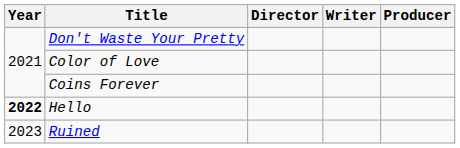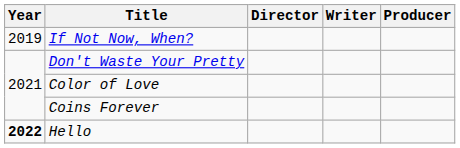+ row: 2019 | If Not Now, When?
- row: 2023 | Ruined
